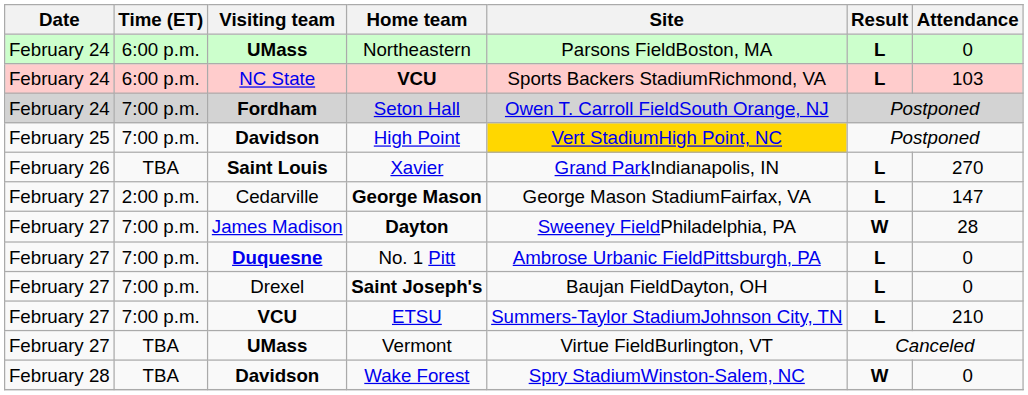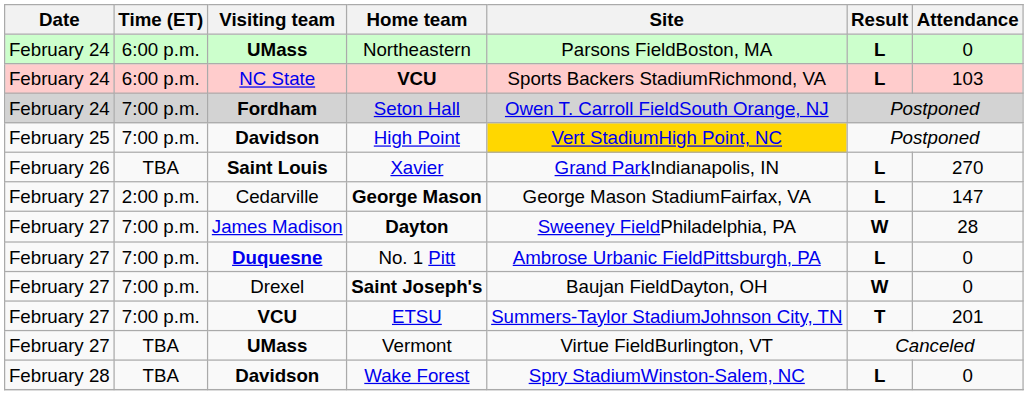Saint Joseph's | Result: L -> W
ETSU | Result: L -> T
ETSU | Attendance: 210 -> 201
Wake Forest | Result: W -> L
